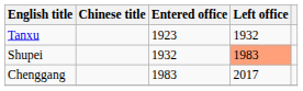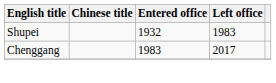- row: Tanxu | 1923 | 1932
Shupei | Left office: lightsalmon background -> no background
